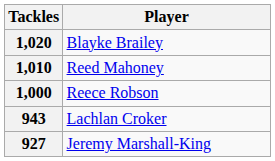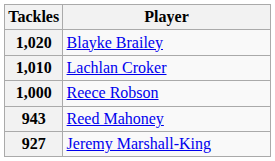1,010 | Player: Reed Mahoney -> Lachlan Croker
943 | Player: Lachlan Croker -> Reed Mahoney
